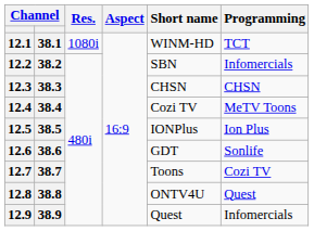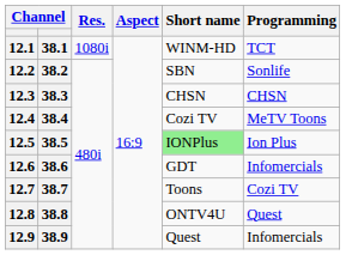12.2 | Programming: Infomercials -> Sonlife
12.5 | Short name: no background -> lightgreen background
12.6 | Programming: Sonlife -> Infomercials
